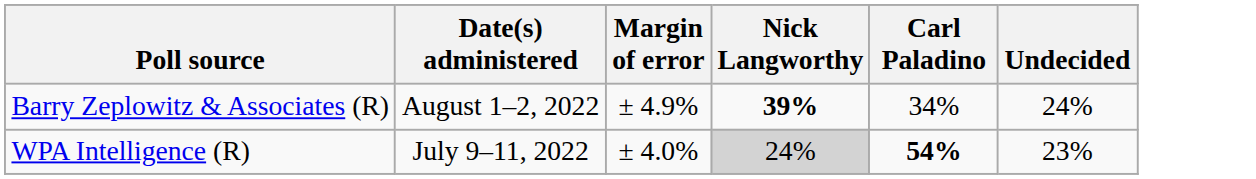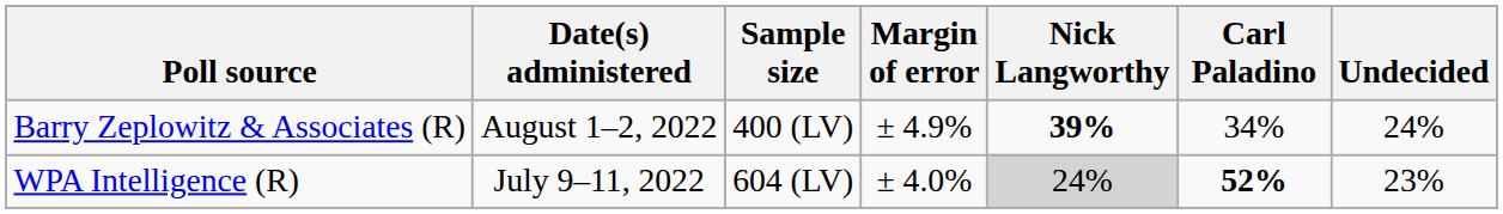+ column: Sample size | 400 (LV) | 604 (LV)
WPA Intelligence (R) | Carl Paladino: 54% -> 52%
